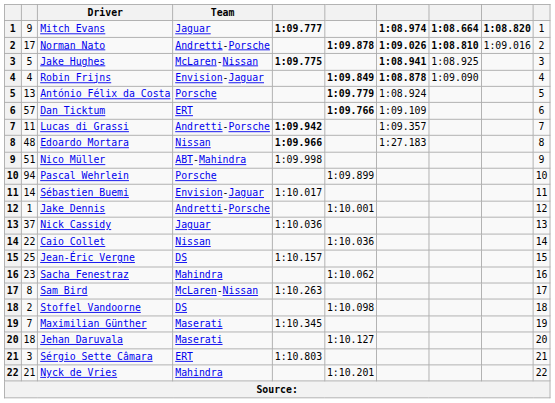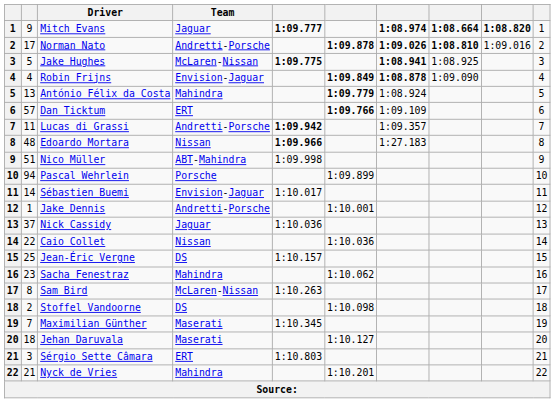António Félix da Costa | Team: Porsche -> Mahindra
